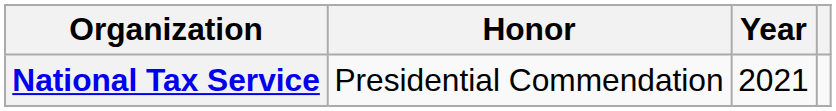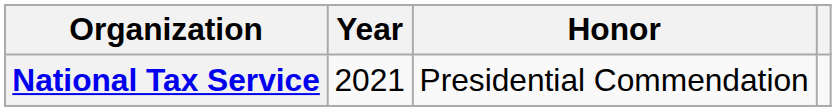columns swapped: Year <-> Honor
